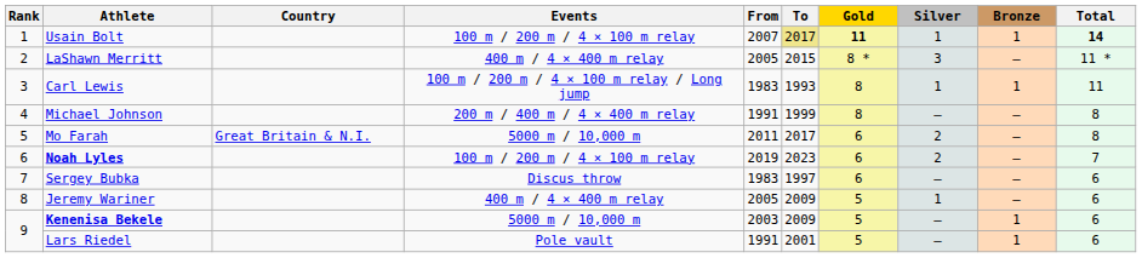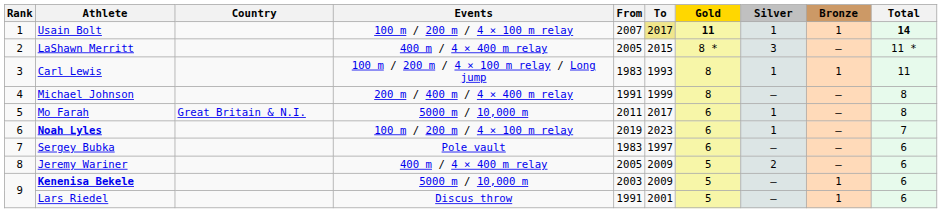Mo Farah | Silver: 2 -> 1
Noah Lyles | Silver: 2 -> 1
Sergey Bubka | Events: Discus throw -> Pole vault
Jeremy Wariner | Silver: 1 -> 2
Lars Riedel | Events: Pole vault -> Discus throw
